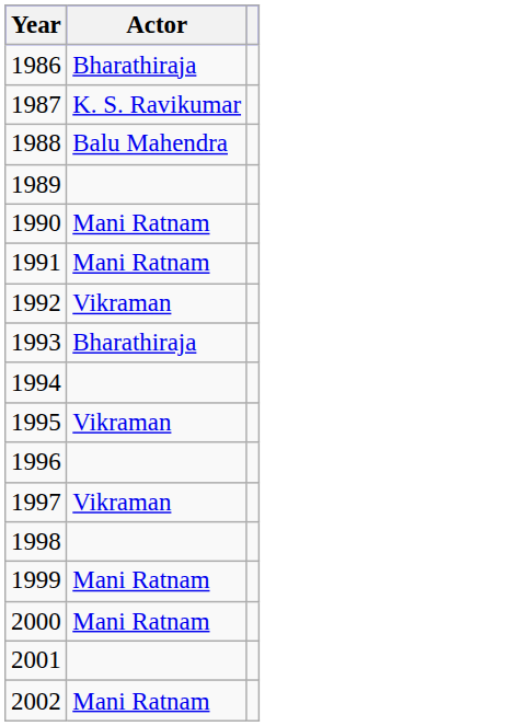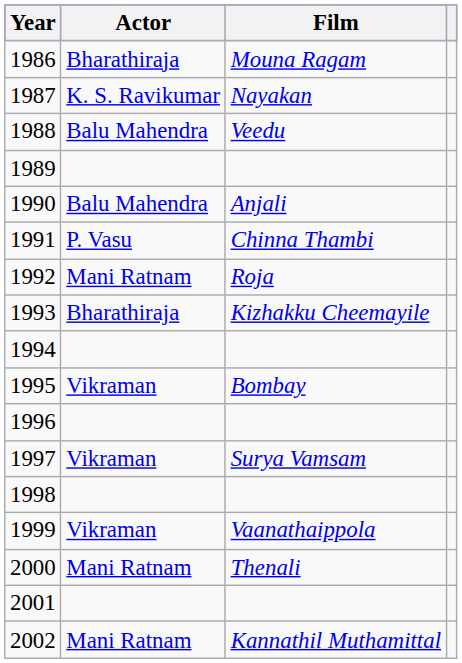+ column: Film | Mouna Ragam | Nayakan | Veedu | Anjali | Chinna Thambi | Roja | Kizhakku Cheemayile | Bombay | Surya Vamsam | Vaanathaippola | Thenali | Kannathil Muthamittal
1990 | Actor: Mani Ratnam -> Balu Mahendra
1991 | Actor: Mani Ratnam -> P. Vasu
1992 | Actor: Vikraman -> Mani Ratnam
1999 | Actor: Mani Ratnam -> Vikraman
